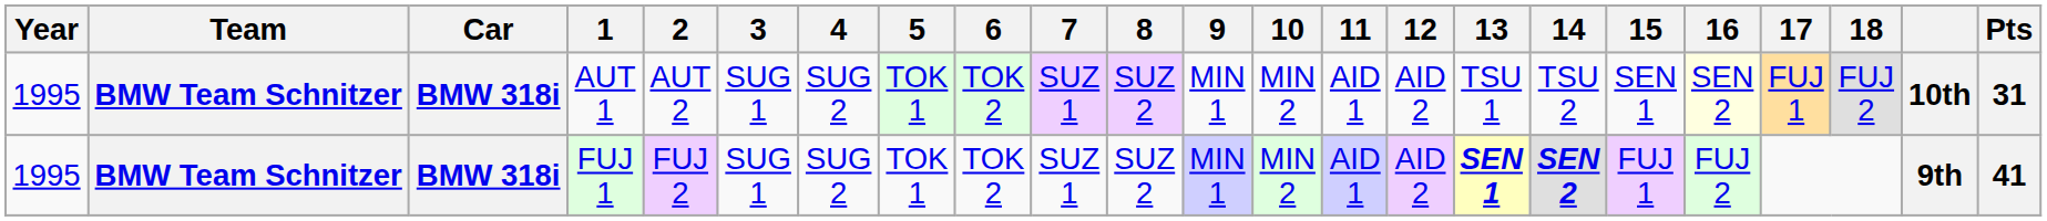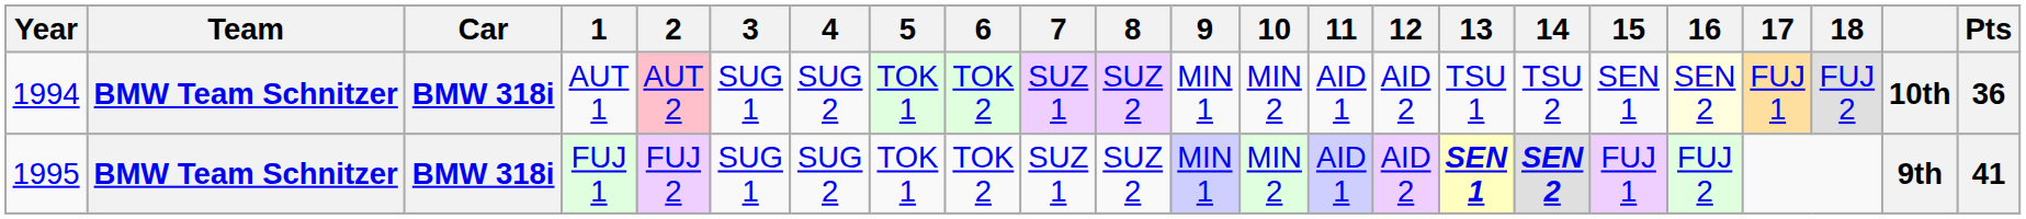AUT 1 | Year: 1995 -> 1994
AUT 1 | 2: no background -> pink background
AUT 1 | Pts: 31 -> 36
